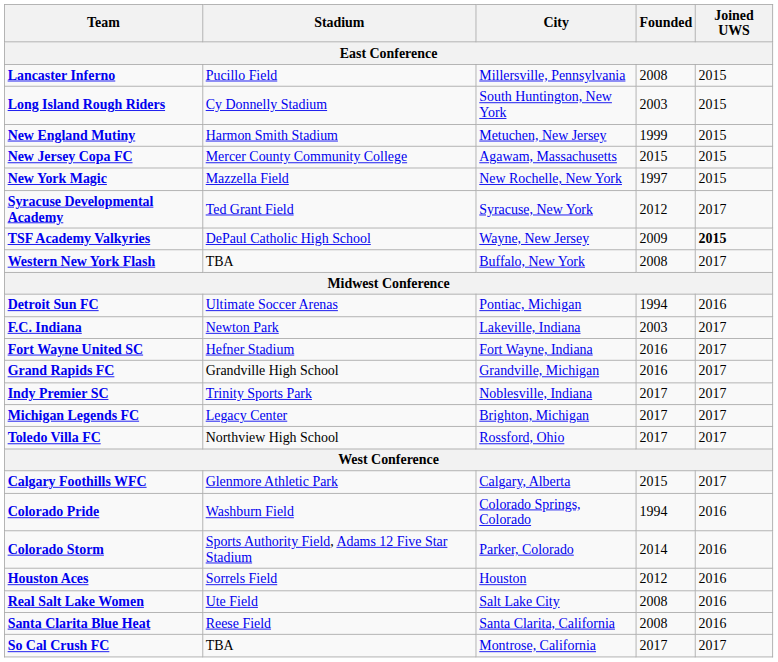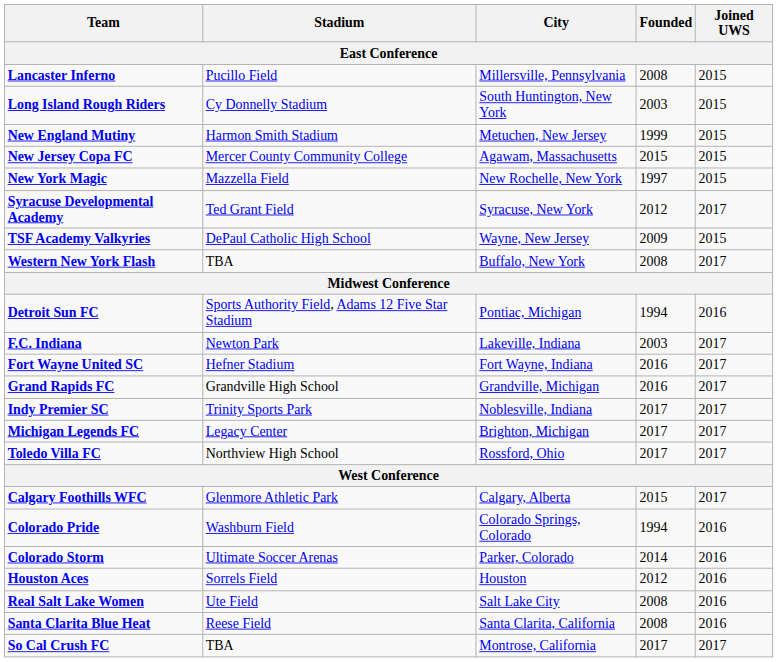TSF Academy Valkyries | Joined UWS: bold -> normal
Detroit Sun FC | Stadium: Ultimate Soccer Arenas -> Sports Authority Field, Adams 12 Five Star Stadium
Colorado Storm | Stadium: Sports Authority Field, Adams 12 Five Star Stadium -> Ultimate Soccer Arenas
